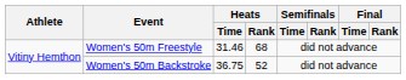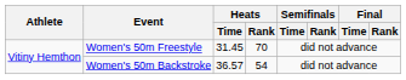Women's 50m Freestyle | Heats / Time: 31.46 -> 31.45
Women's 50m Freestyle | Heats / Rank: 68 -> 70
Women's 50m Backstroke | Heats / Time: 36.75 -> 36.57
Women's 50m Backstroke | Heats / Rank: 52 -> 54
